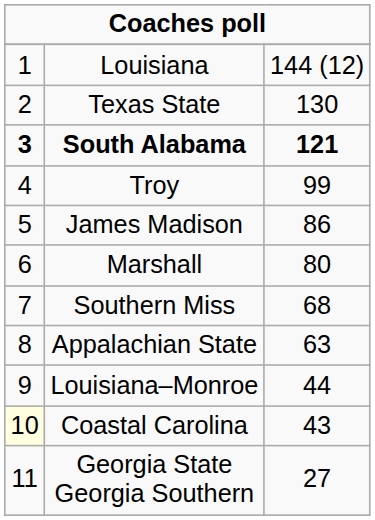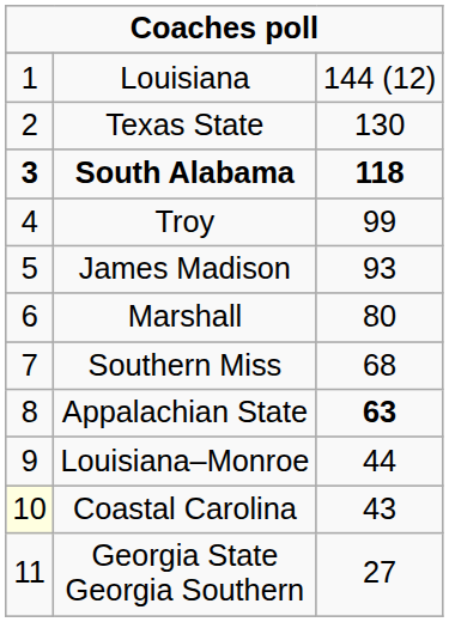South Alabama | column 3: 121 -> 118
James Madison | column 3: 86 -> 93
Appalachian State | column 3: normal -> bold
